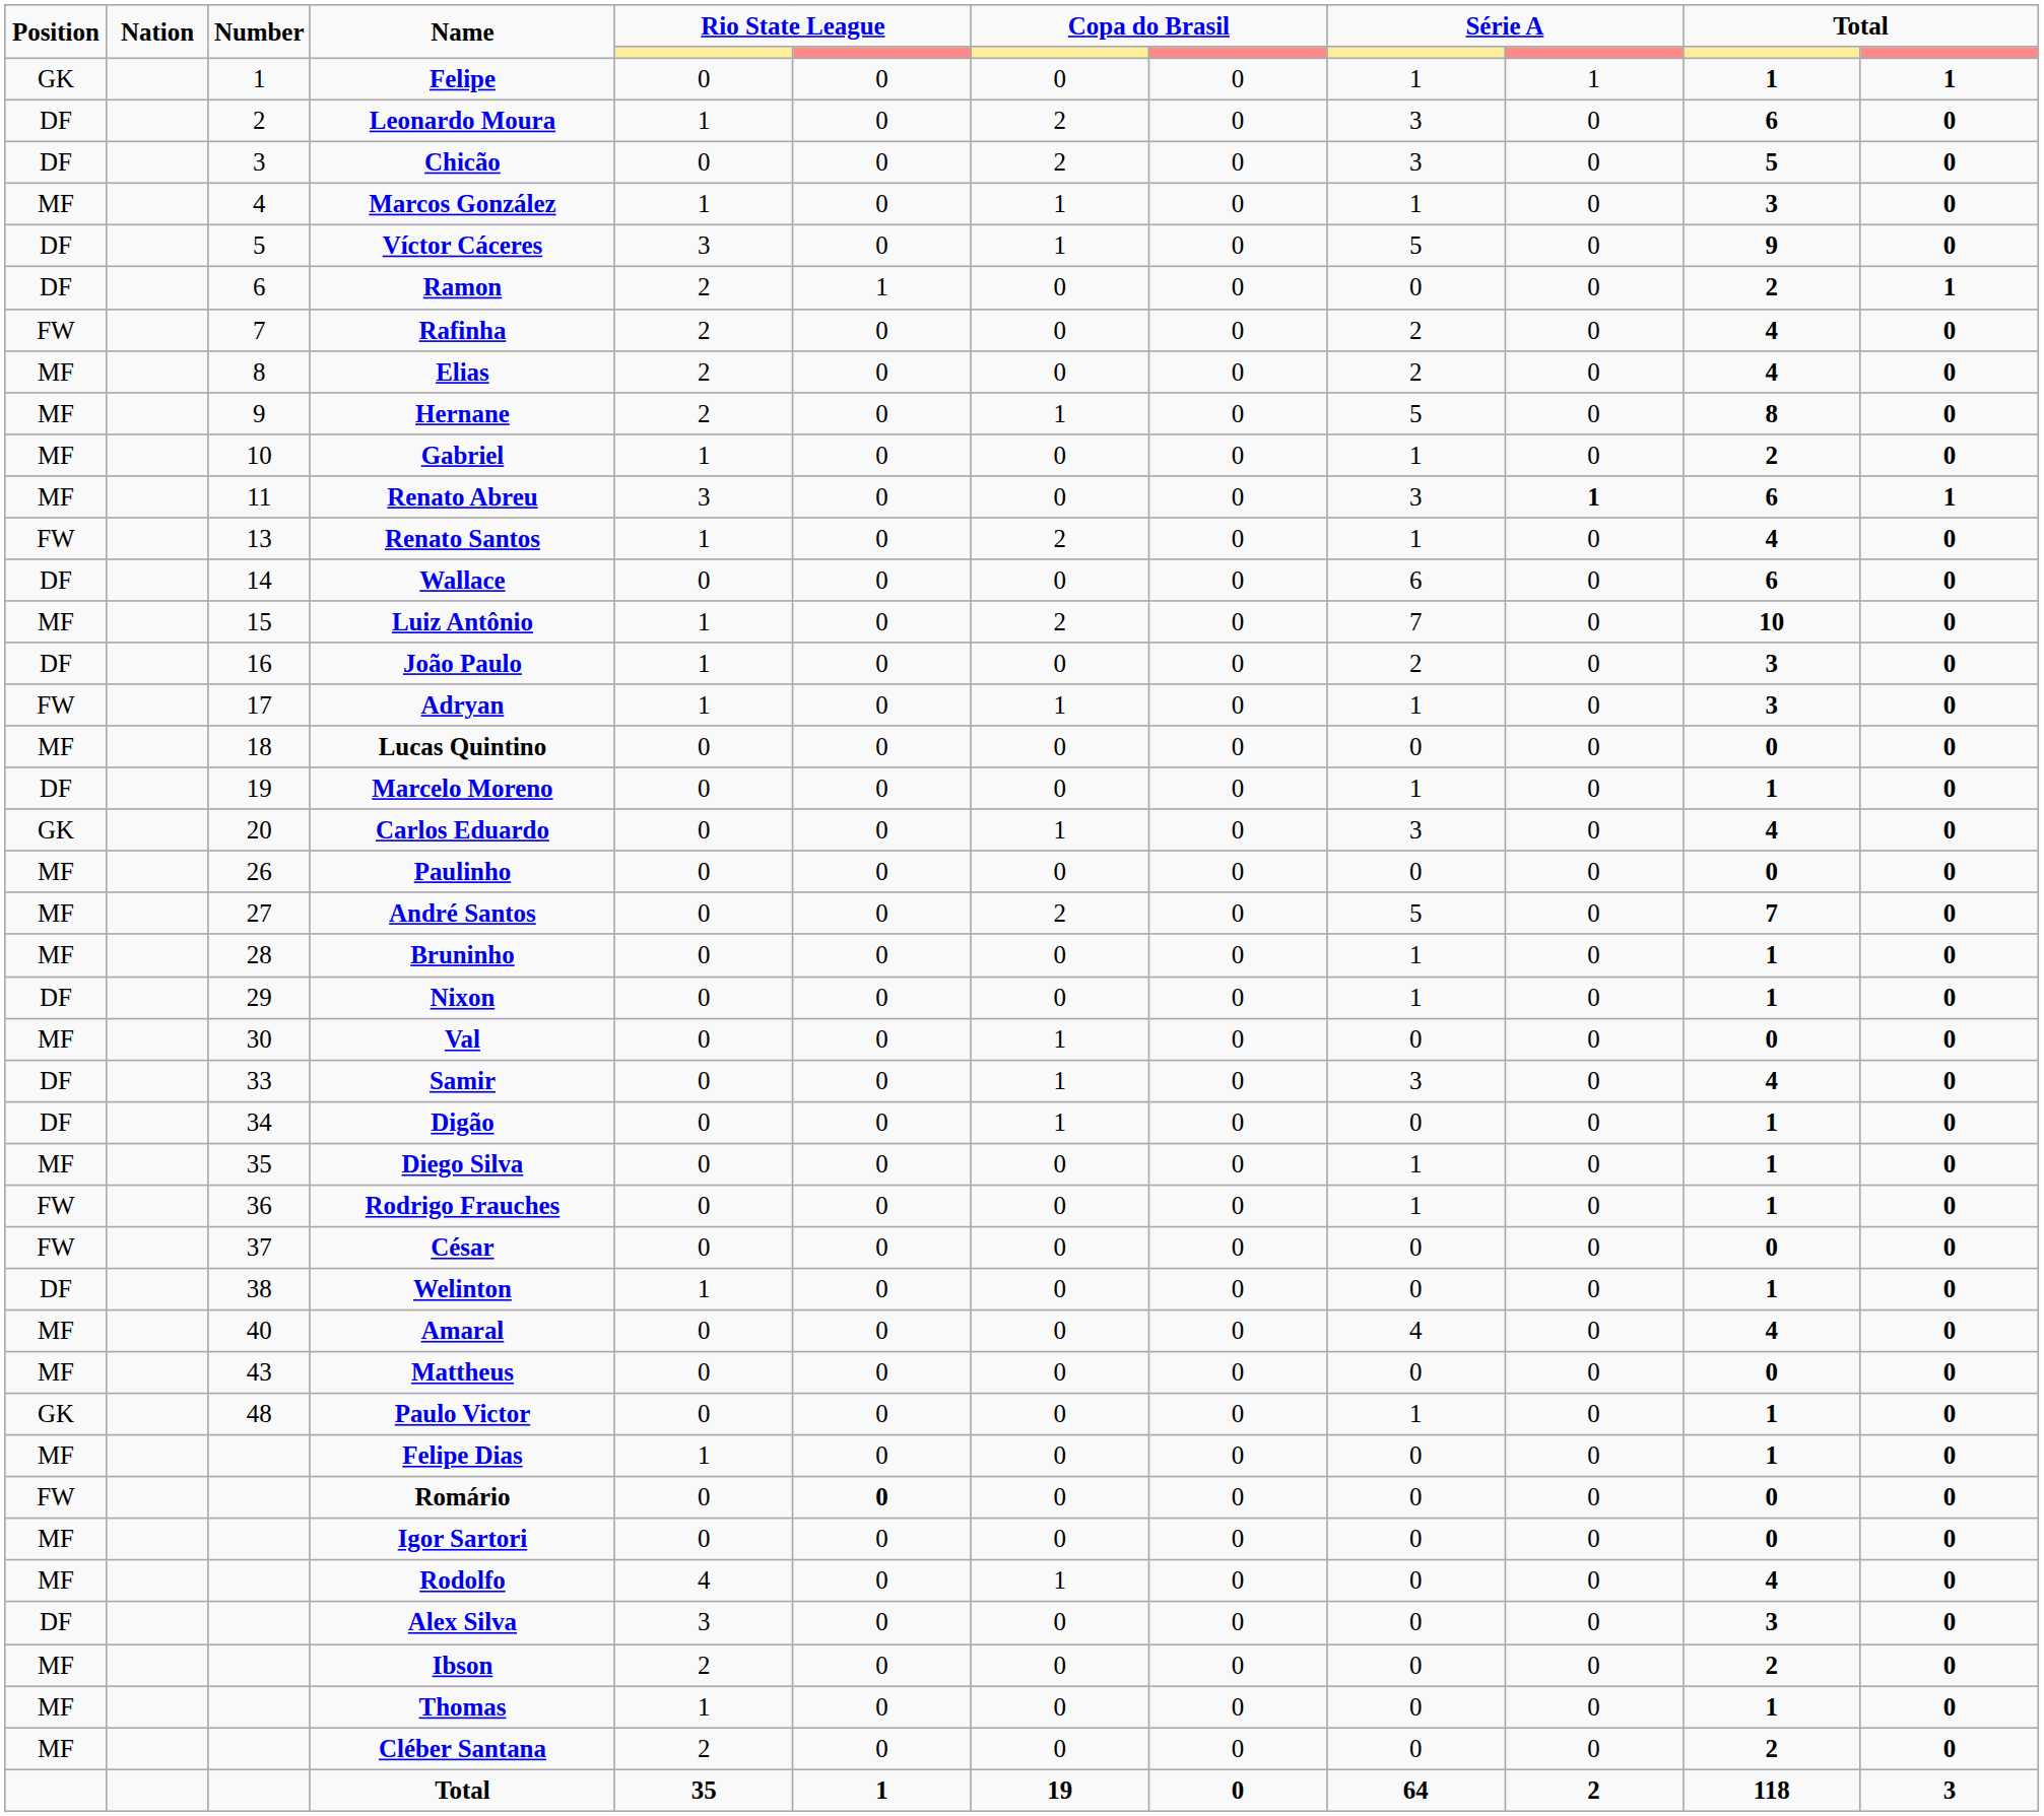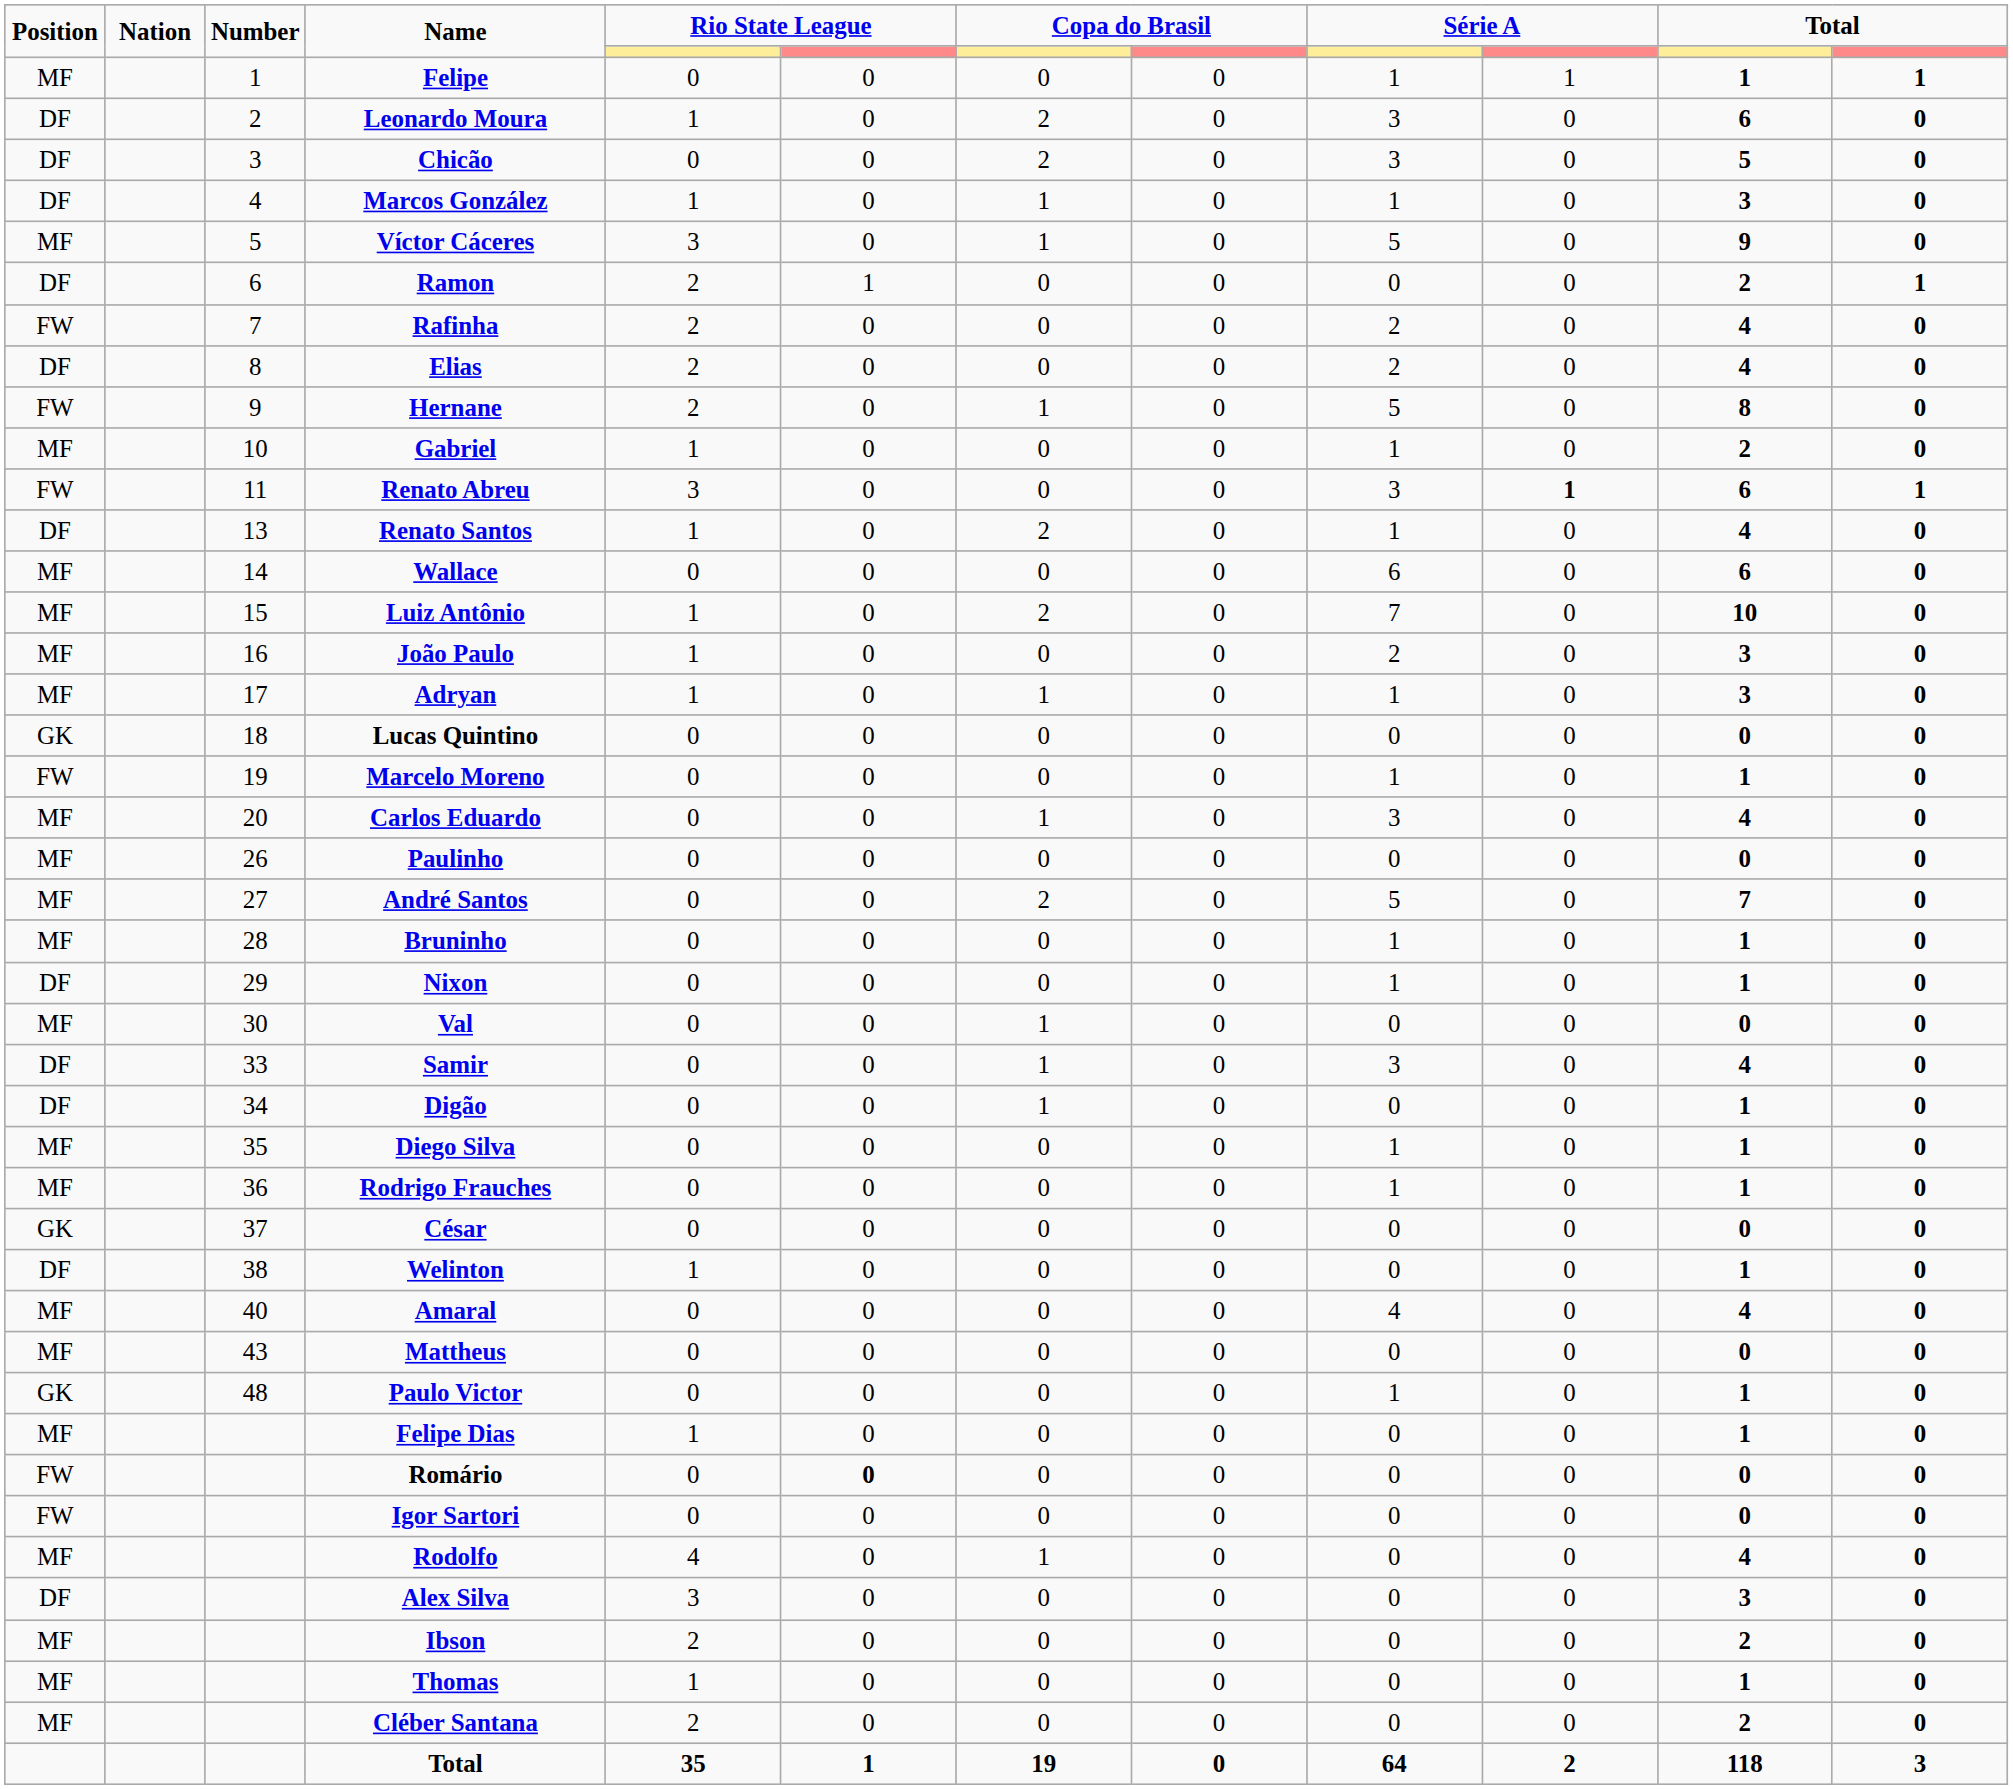Felipe | Position: GK -> MF
Marcos González | Position: MF -> DF
Víctor Cáceres | Position: DF -> MF
Elias | Position: MF -> DF
Hernane | Position: MF -> FW
Renato Abreu | Position: MF -> FW
Renato Santos | Position: FW -> DF
Wallace | Position: DF -> MF
João Paulo | Position: DF -> MF
Adryan | Position: FW -> MF
Lucas Quintino | Position: MF -> GK
Marcelo Moreno | Position: DF -> FW
Carlos Eduardo | Position: GK -> MF
Rodrigo Frauches | Position: FW -> MF
César | Position: FW -> GK
Igor Sartori | Position: MF -> FW
